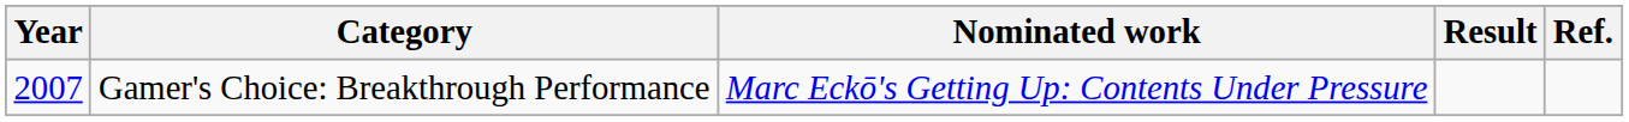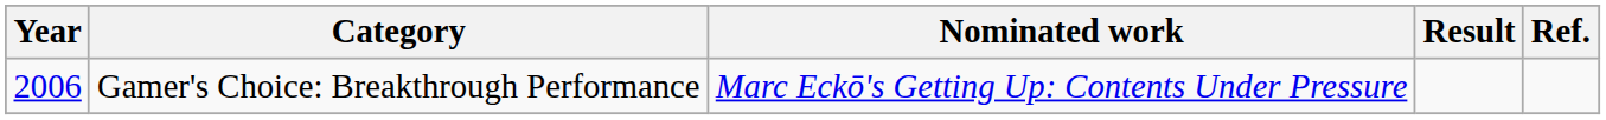Gamer's Choice: Breakthrough Performance | Year: 2007 -> 2006
